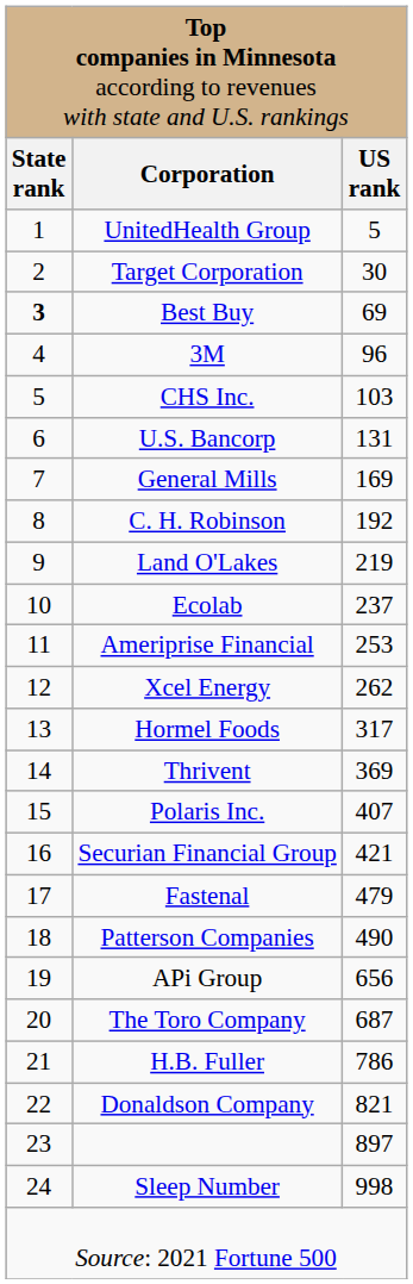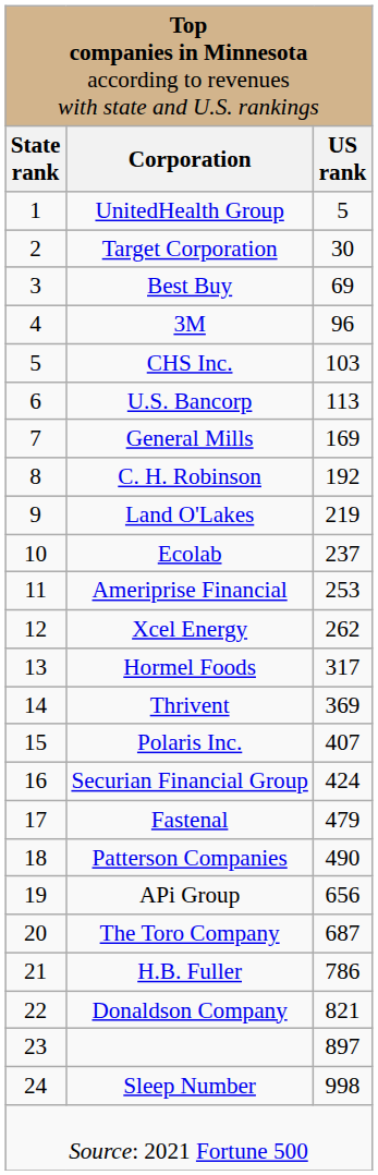Best Buy | column 1: bold -> normal
U.S. Bancorp | column 3: 131 -> 113
Securian Financial Group | column 3: 421 -> 424
